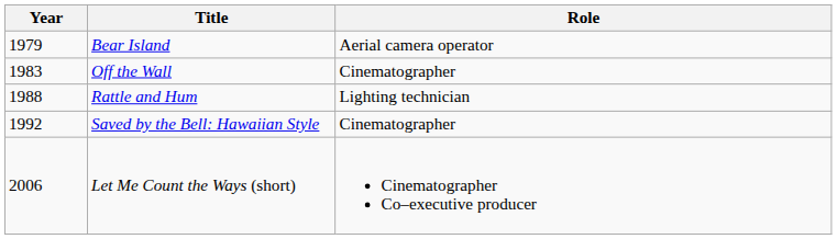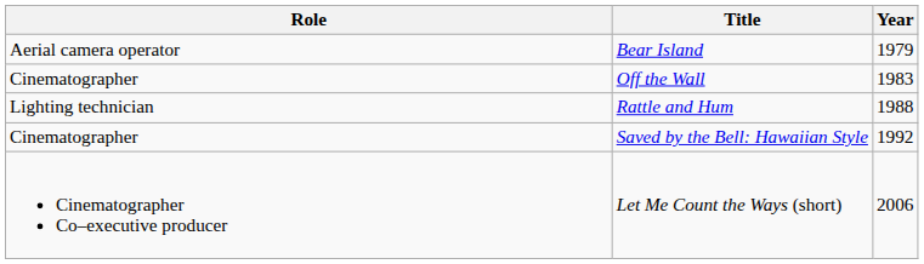columns swapped: Year <-> Role
